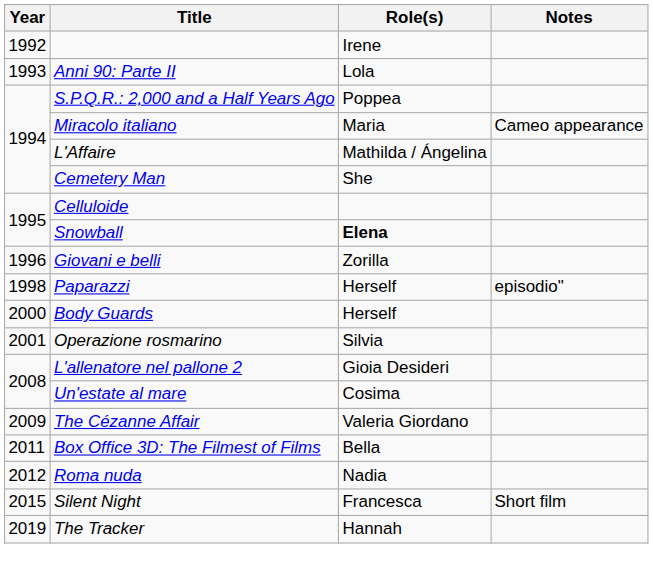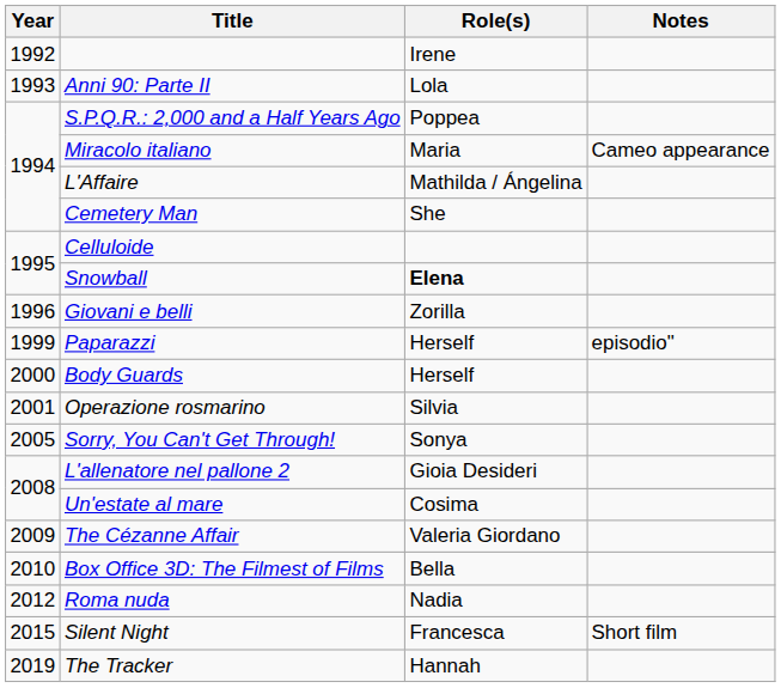Paparazzi | Year: 1998 -> 1999
+ row: 2005 | Sorry, You Can't Get Through! | Sonya
Box Office 3D: The Filmest of Films | Year: 2011 -> 2010
